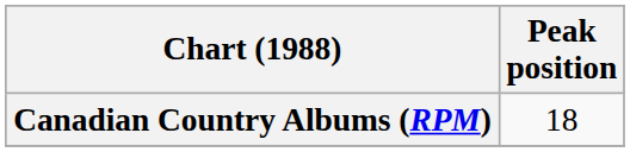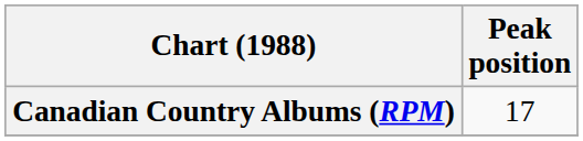Canadian Country Albums (RPM) | Peak position: 18 -> 17
